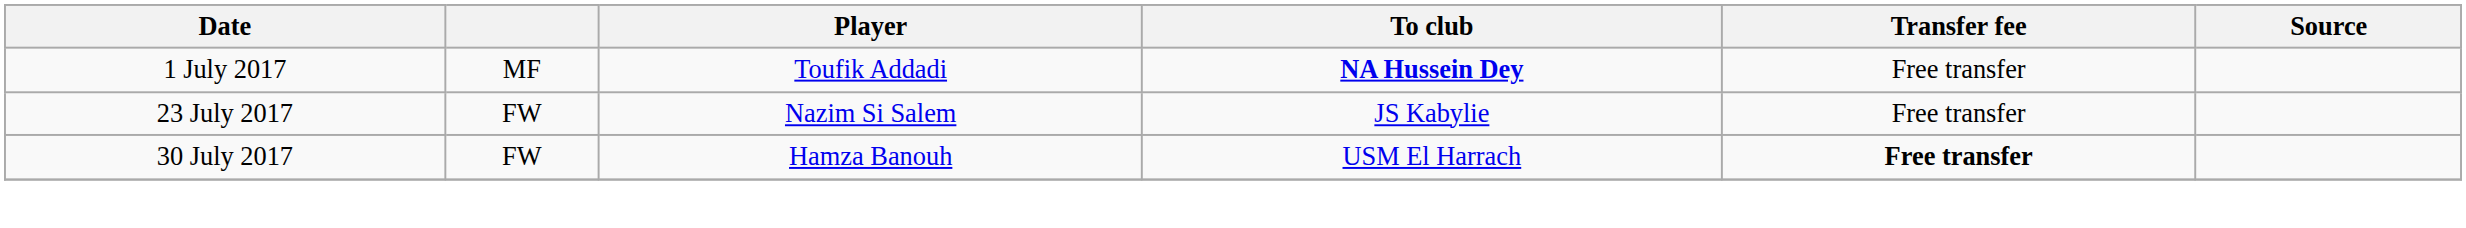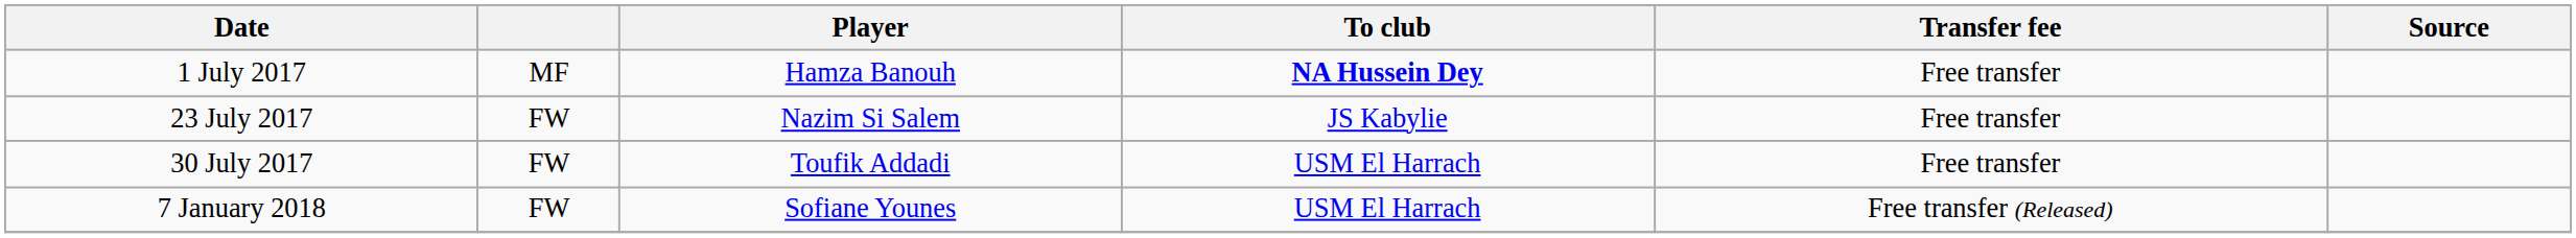1 July 2017 | Player: Toufik Addadi -> Hamza Banouh
30 July 2017 | Player: Hamza Banouh -> Toufik Addadi
30 July 2017 | Transfer fee: bold -> normal
+ row: 7 January 2018 | FW | Sofiane Younes | USM El Harrach | Free transfer (Released)
